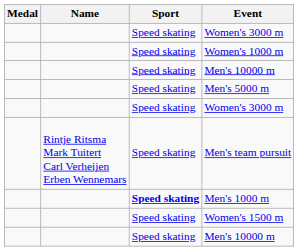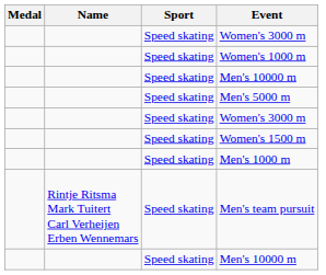rows swapped: Men's team pursuit <-> Women's 1500 m
Men's 1000 m | Sport: bold -> normal
